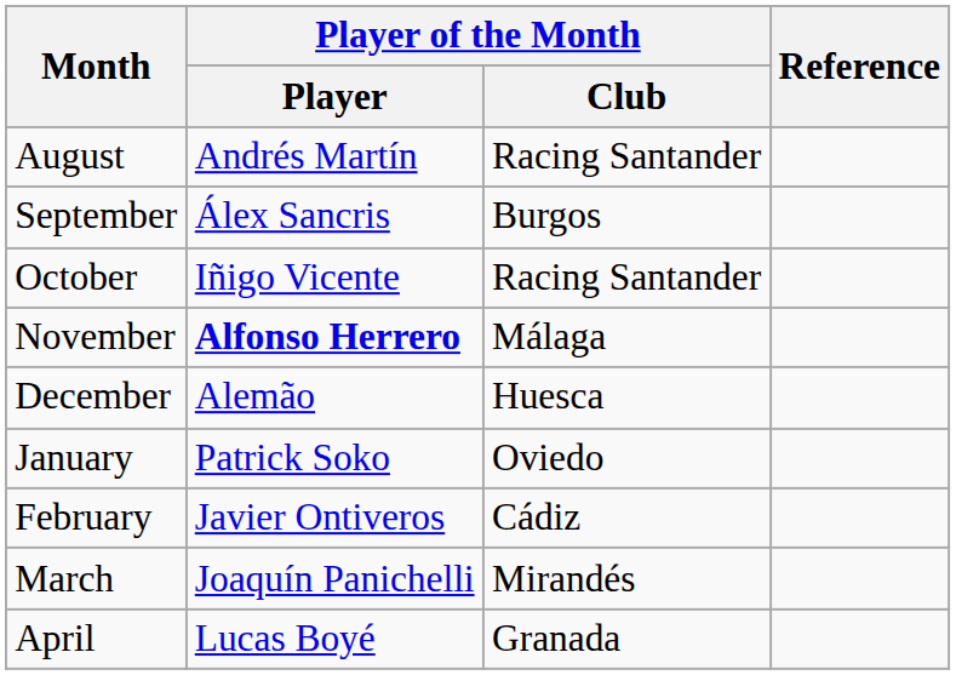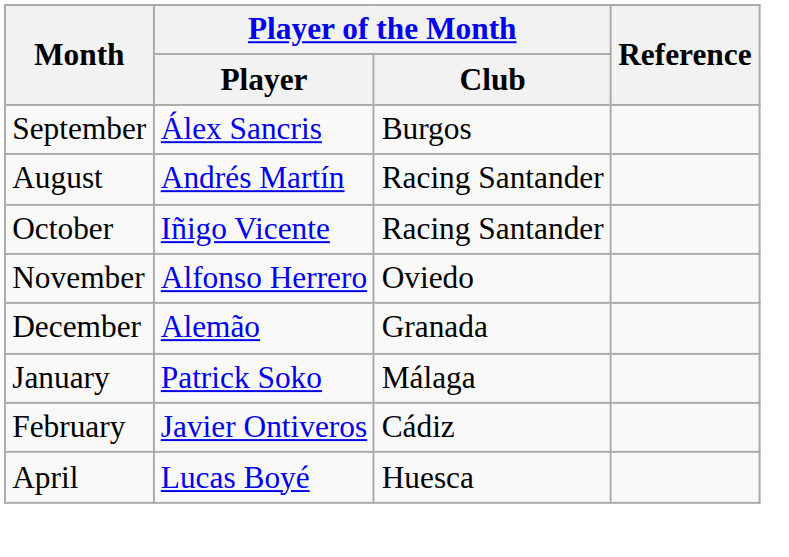rows swapped: August <-> September
November | Player of the Month / Player: bold -> normal
November | Player of the Month / Club: Málaga -> Oviedo
December | Player of the Month / Club: Huesca -> Granada
January | Player of the Month / Club: Oviedo -> Málaga
- row: March | Joaquín Panichelli | Mirandés
April | Player of the Month / Club: Granada -> Huesca
